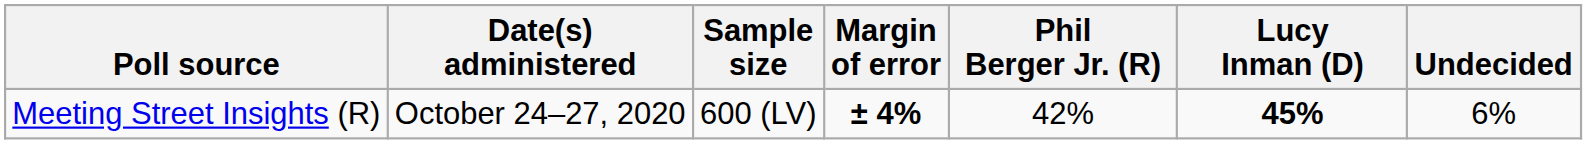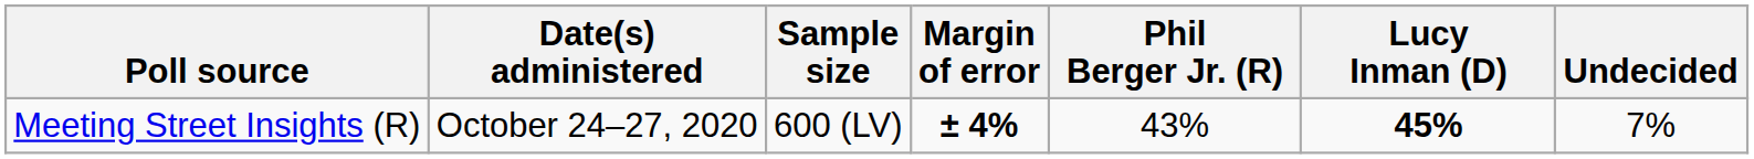Meeting Street Insights (R) | Phil Berger Jr. (R): 42% -> 43%
Meeting Street Insights (R) | Undecided: 6% -> 7%
